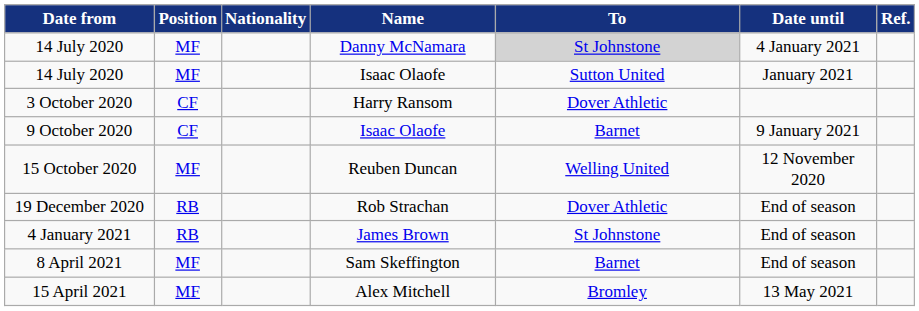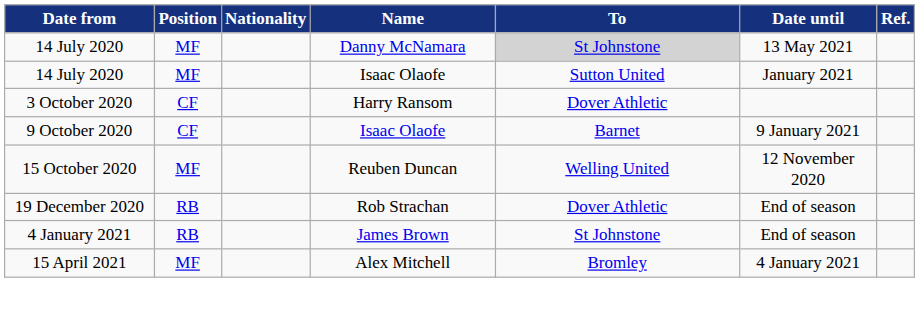14 July 2020 / Danny McNamara | Date until: 4 January 2021 -> 13 May 2021
- row: 8 April 2021 | MF | Sam Skeffington | Barnet | End of season
15 April 2021 | Date until: 13 May 2021 -> 4 January 2021
